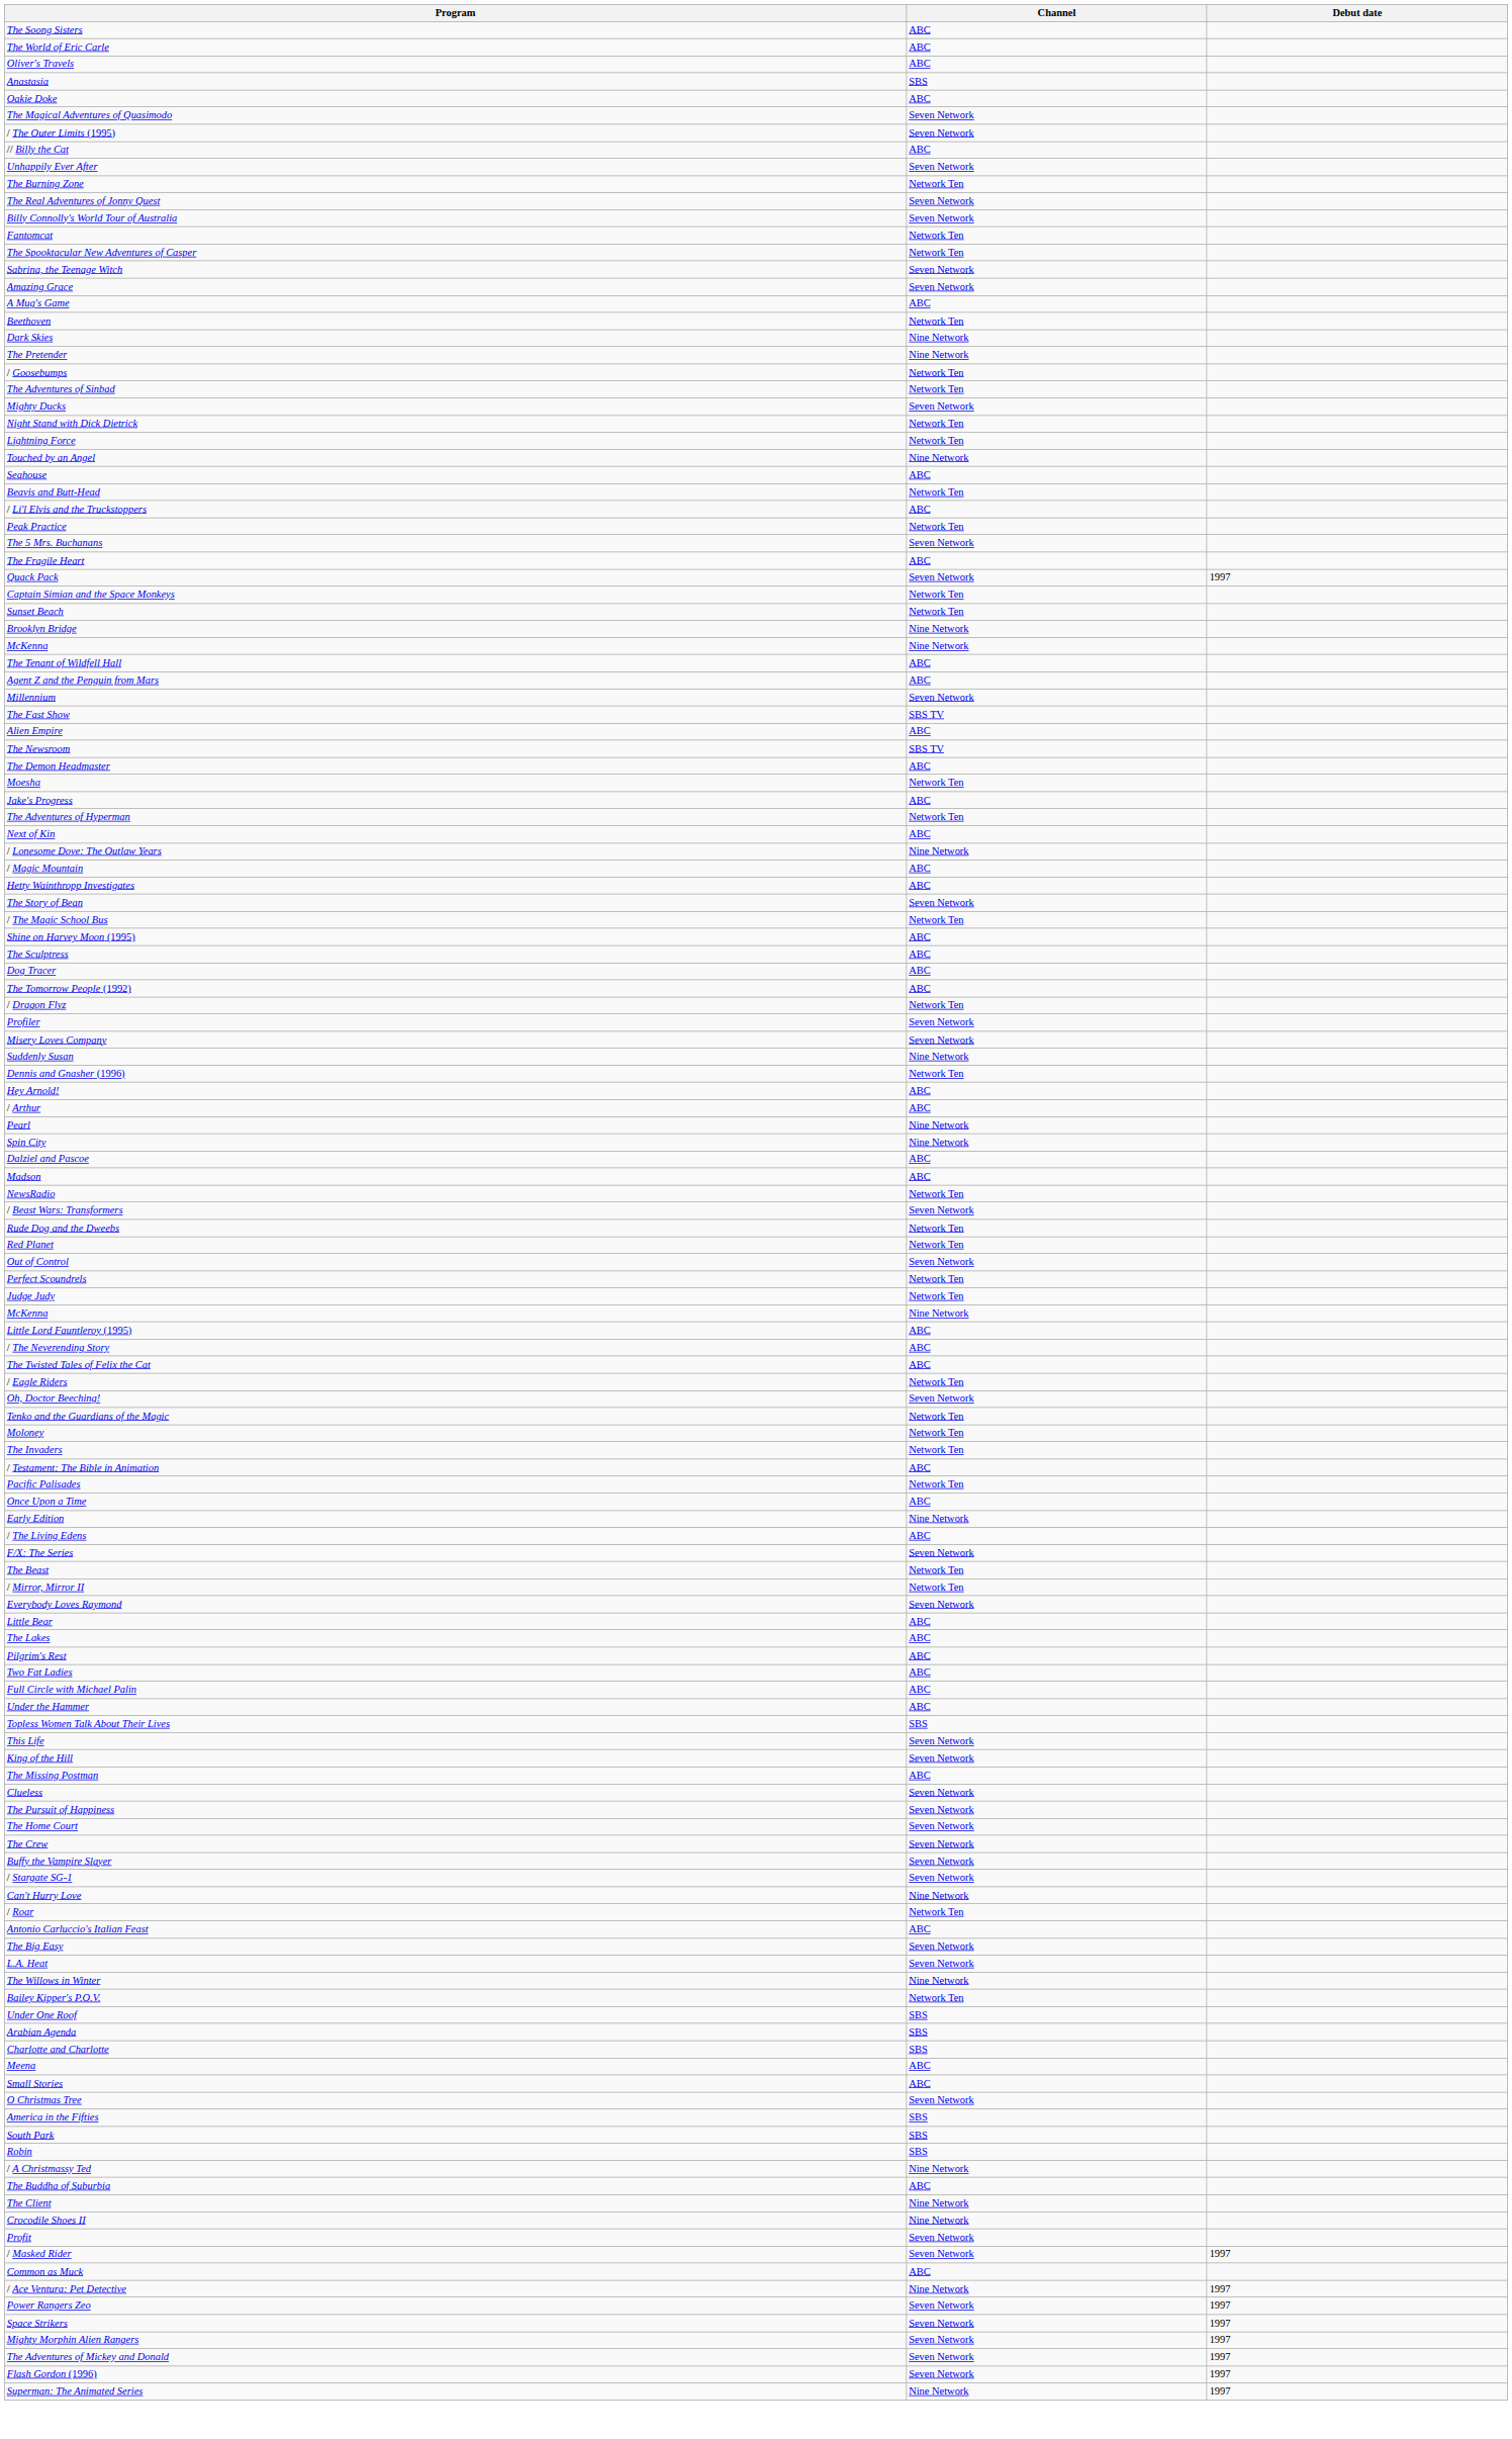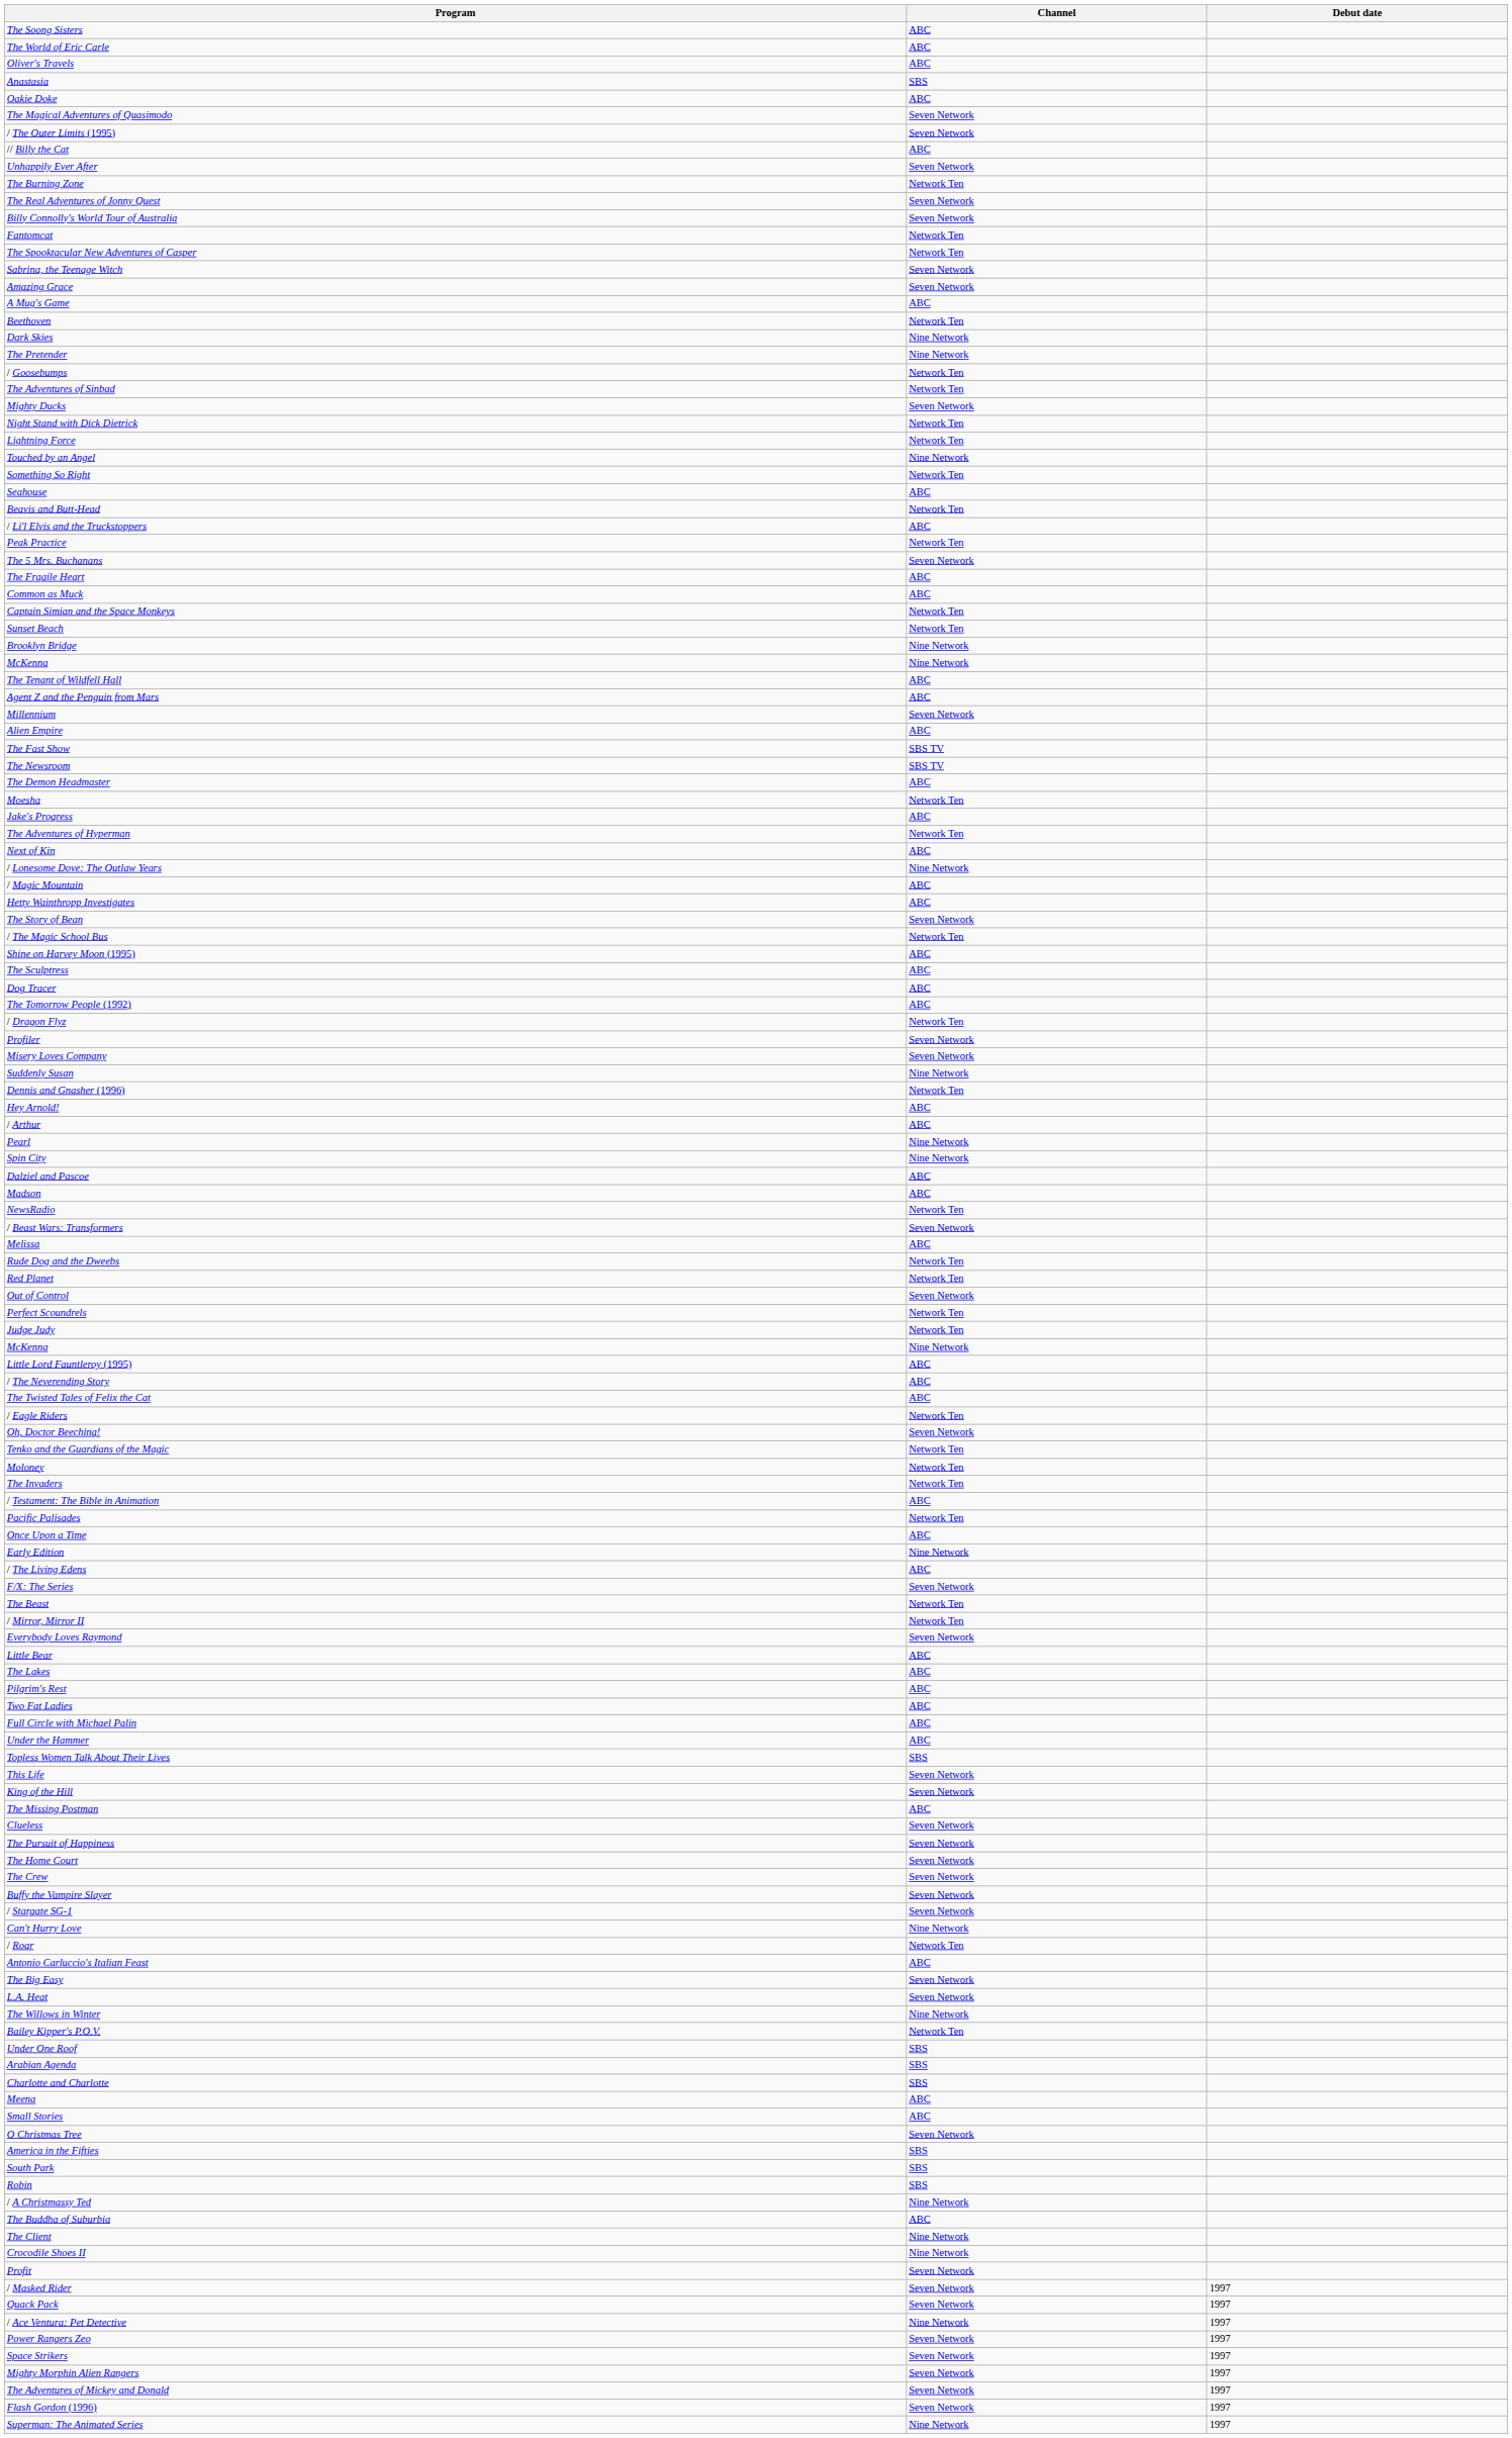+ row: Something So Right | Network Ten
rows swapped: Common as Muck <-> Quack Pack
rows swapped: Alien Empire <-> The Fast Show
+ row: Melissa | ABC
